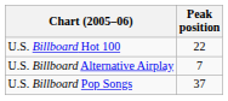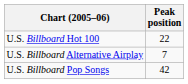U.S. Billboard Pop Songs | Peak position: 37 -> 42
